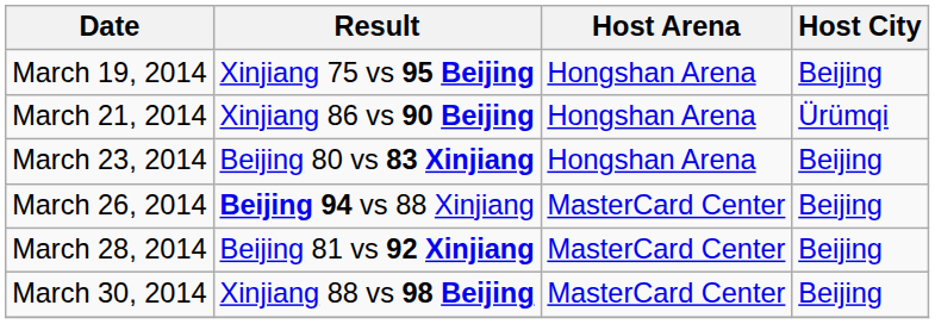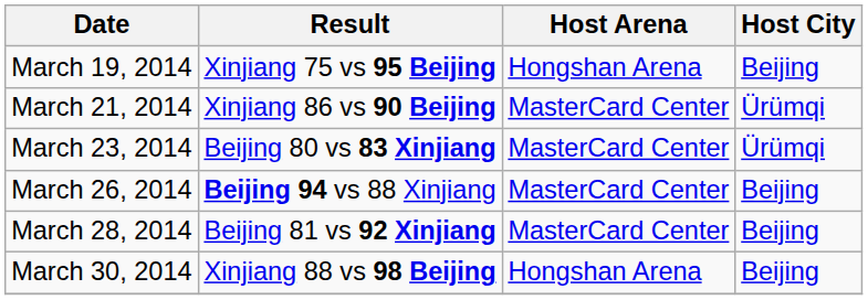March 21, 2014 | Host Arena: Hongshan Arena -> MasterCard Center
March 23, 2014 | Host Arena: Hongshan Arena -> MasterCard Center
March 23, 2014 | Host City: Beijing -> Ürümqi
March 30, 2014 | Host Arena: MasterCard Center -> Hongshan Arena
